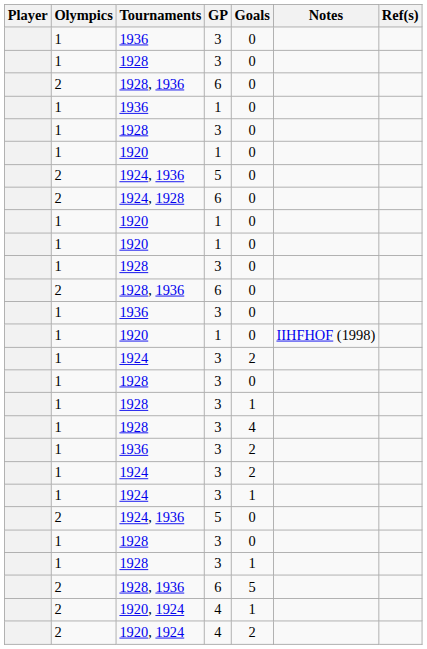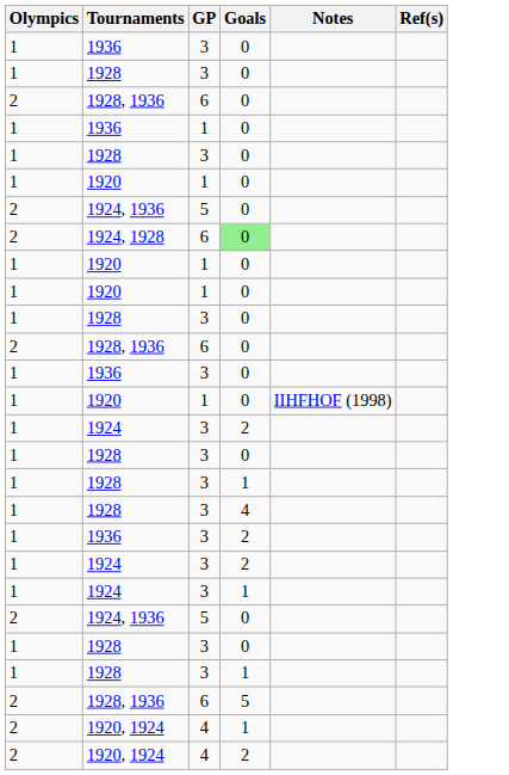- column: Player
1924, 1928 | Goals: no background -> lightgreen background
